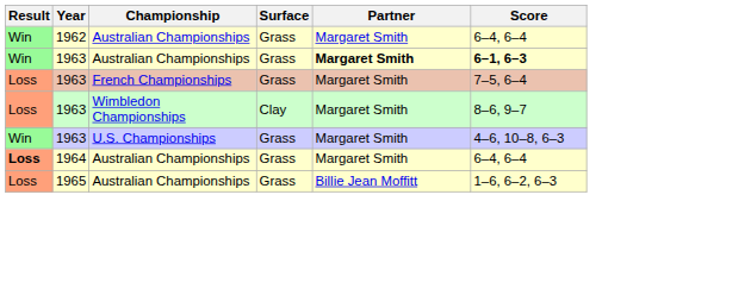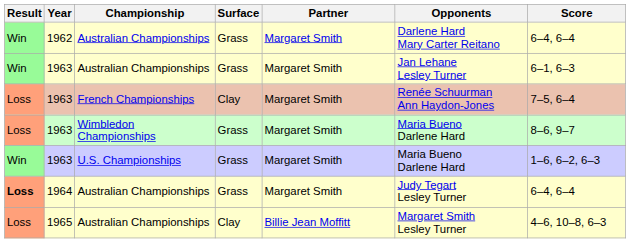+ column: Opponents | Darlene Hard Mary Carter Reitano | Jan Lehane Lesley Turner | Renée Schuurman Ann Haydon-Jones | Maria Bueno Darlene Hard | Maria Bueno Darlene Hard | Judy Tegart Lesley Turner | Margaret Smith Lesley Turner
1963 / Australian Championships | Partner: bold -> normal
1963 / Australian Championships | Score: bold -> normal
1963 / French Championships | Surface: Grass -> Clay
1963 / Wimbledon Championships | Surface: Clay -> Grass
1963 / U.S. Championships | Score: 4–6, 10–8, 6–3 -> 1–6, 6–2, 6–3
1965 | Surface: Grass -> Clay
1965 | Score: 1–6, 6–2, 6–3 -> 4–6, 10–8, 6–3
